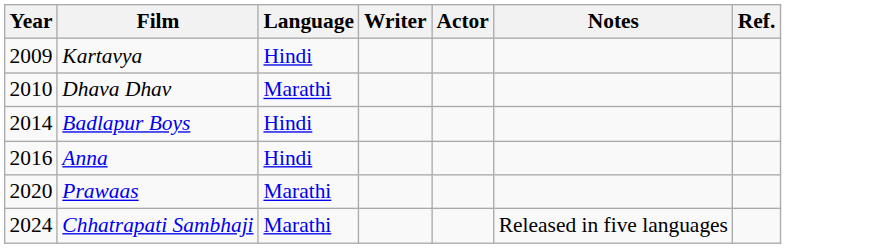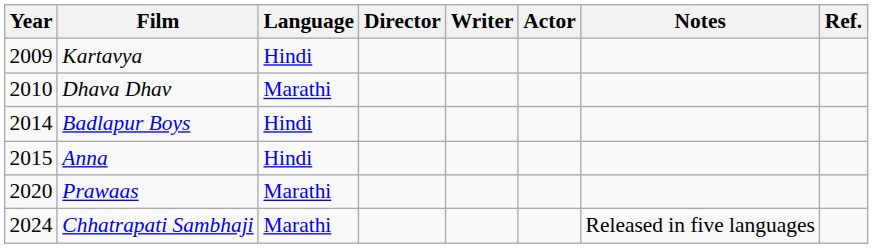+ column: Director
Anna | Year: 2016 -> 2015
